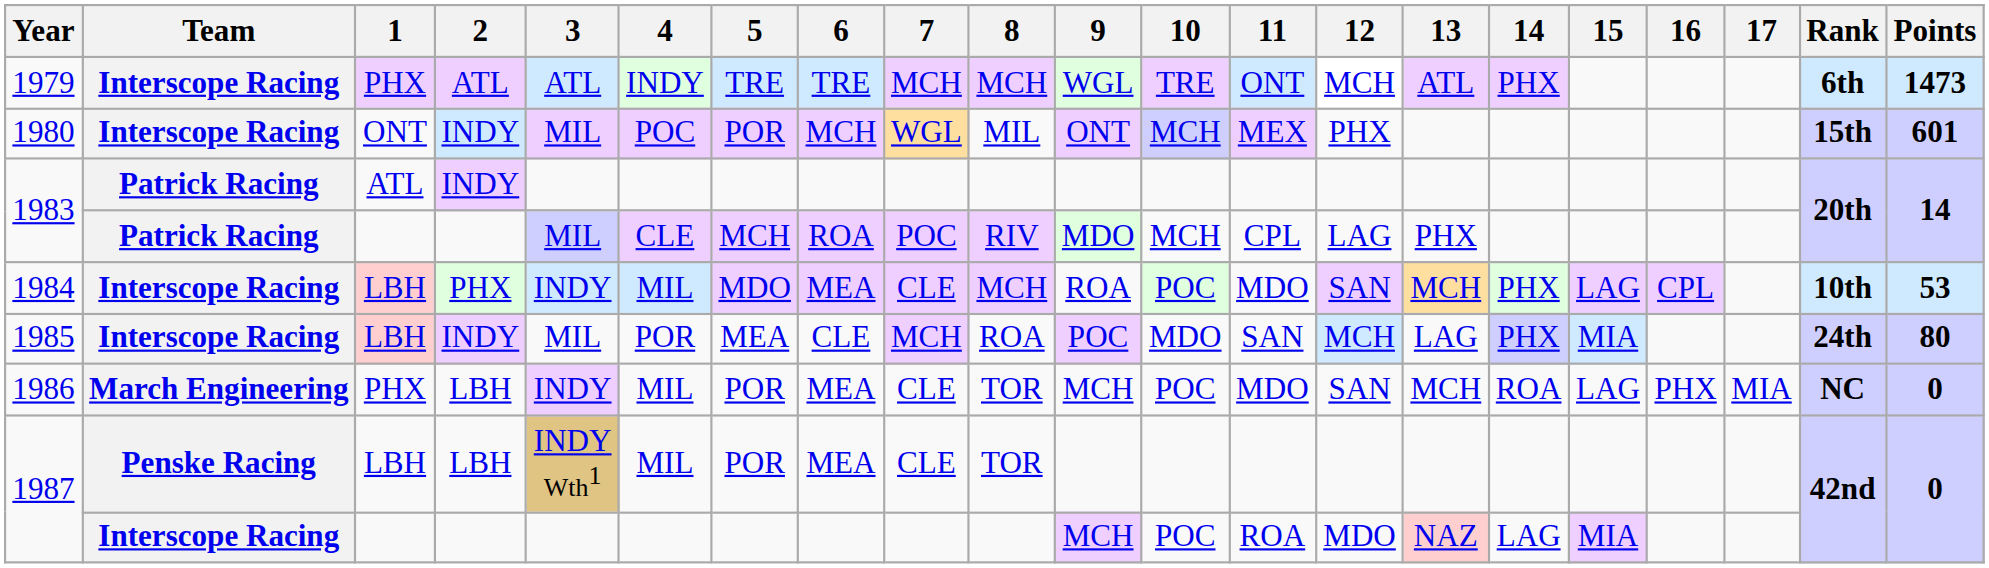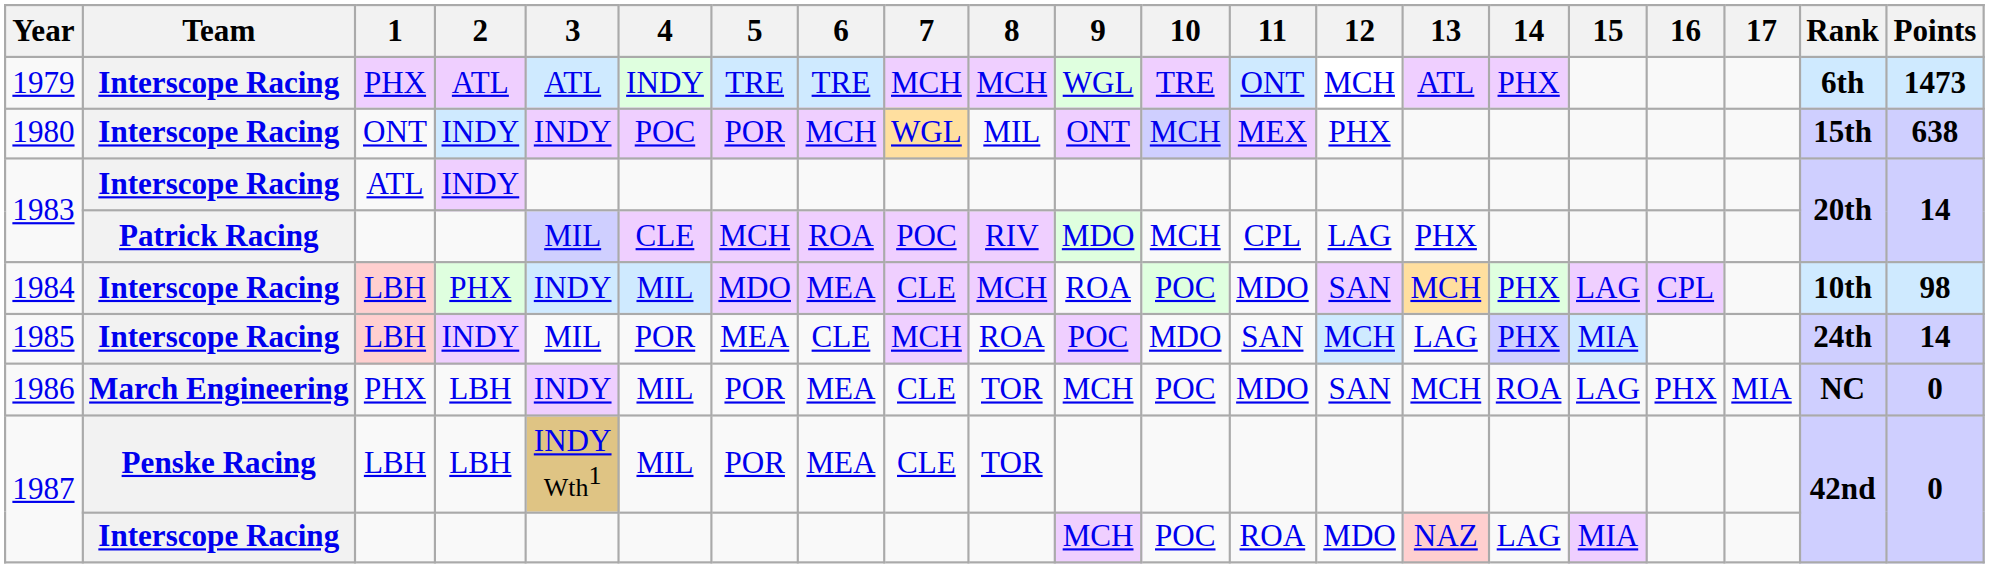1980 | 3: MIL -> INDY
1980 | Points: 601 -> 638
1983 / ATL | Team: Patrick Racing -> Interscope Racing
1984 | Points: 53 -> 98
1985 | Points: 80 -> 14
